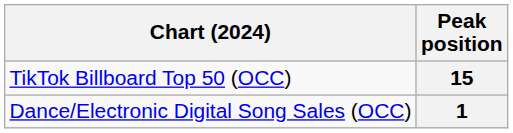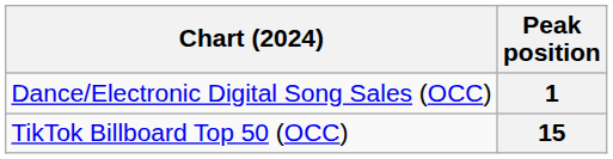rows swapped: 1 <-> 15
